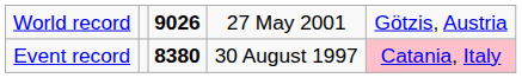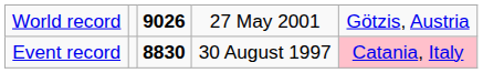Event record | column 3: 8380 -> 8830
